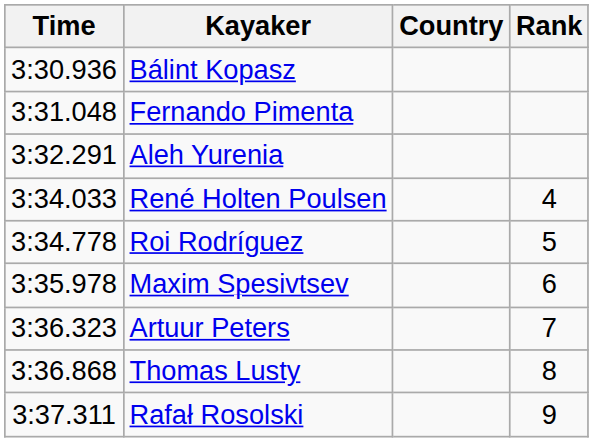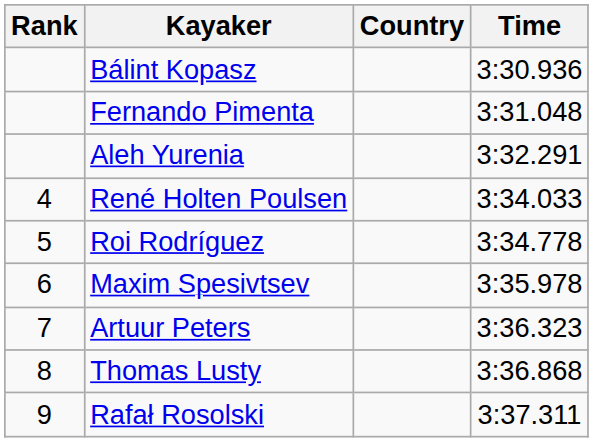columns swapped: Rank <-> Time
